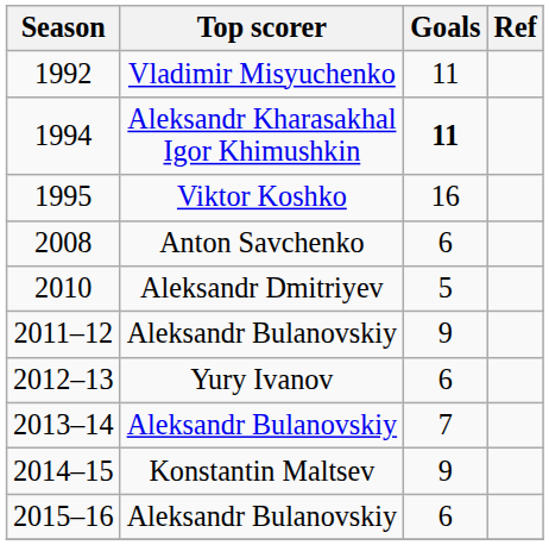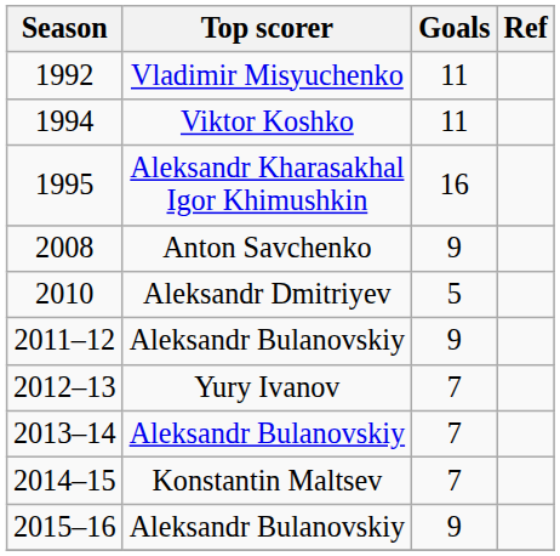1994 | Top scorer: Aleksandr Kharasakhal Igor Khimushkin -> Viktor Koshko
1994 | Goals: bold -> normal
1995 | Top scorer: Viktor Koshko -> Aleksandr Kharasakhal Igor Khimushkin
2008 | Goals: 6 -> 9
2012–13 | Goals: 6 -> 7
2014–15 | Goals: 9 -> 7
2015–16 | Goals: 6 -> 9
